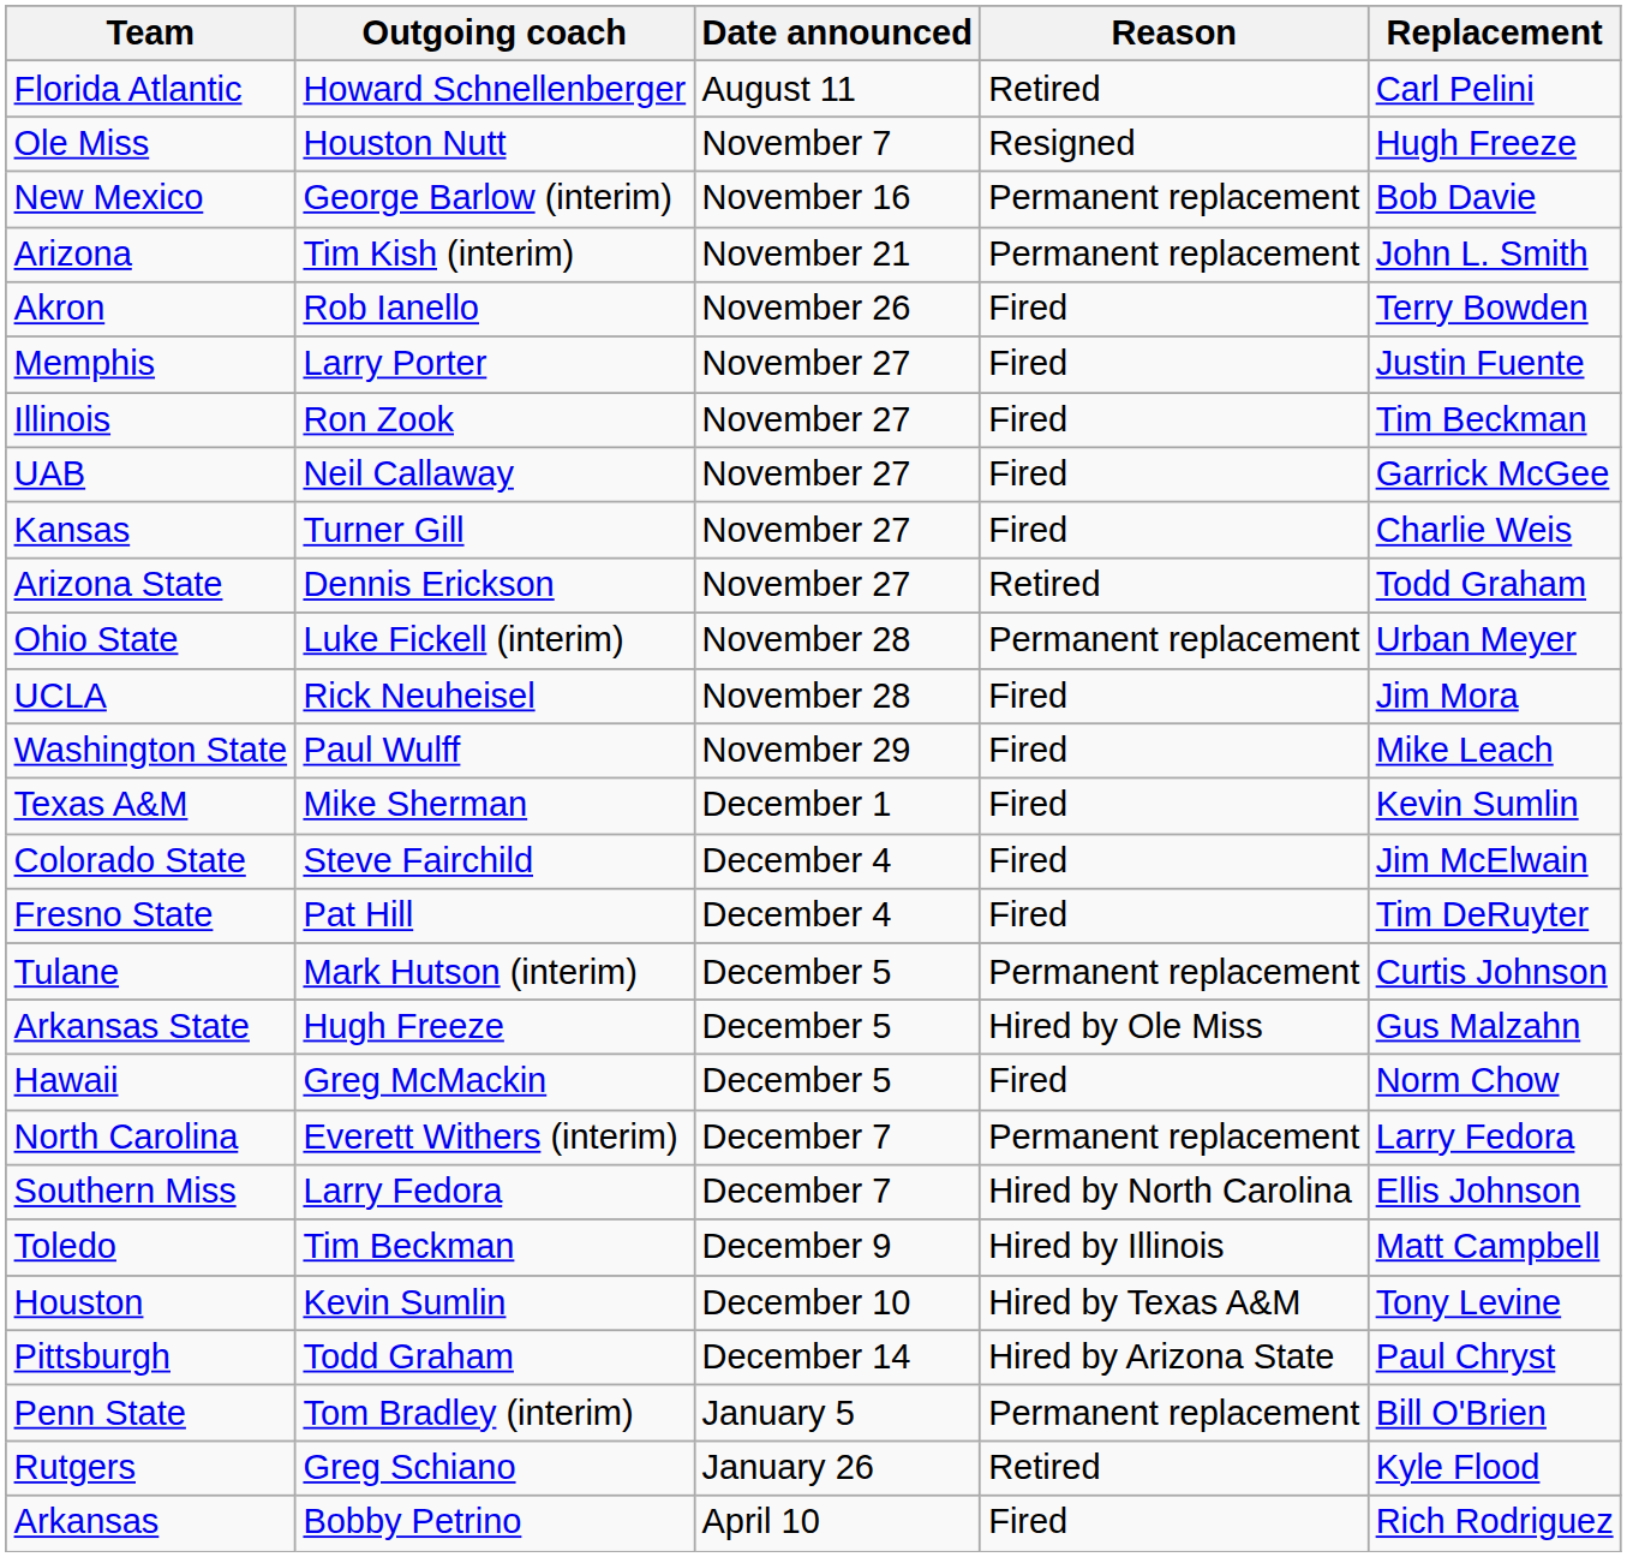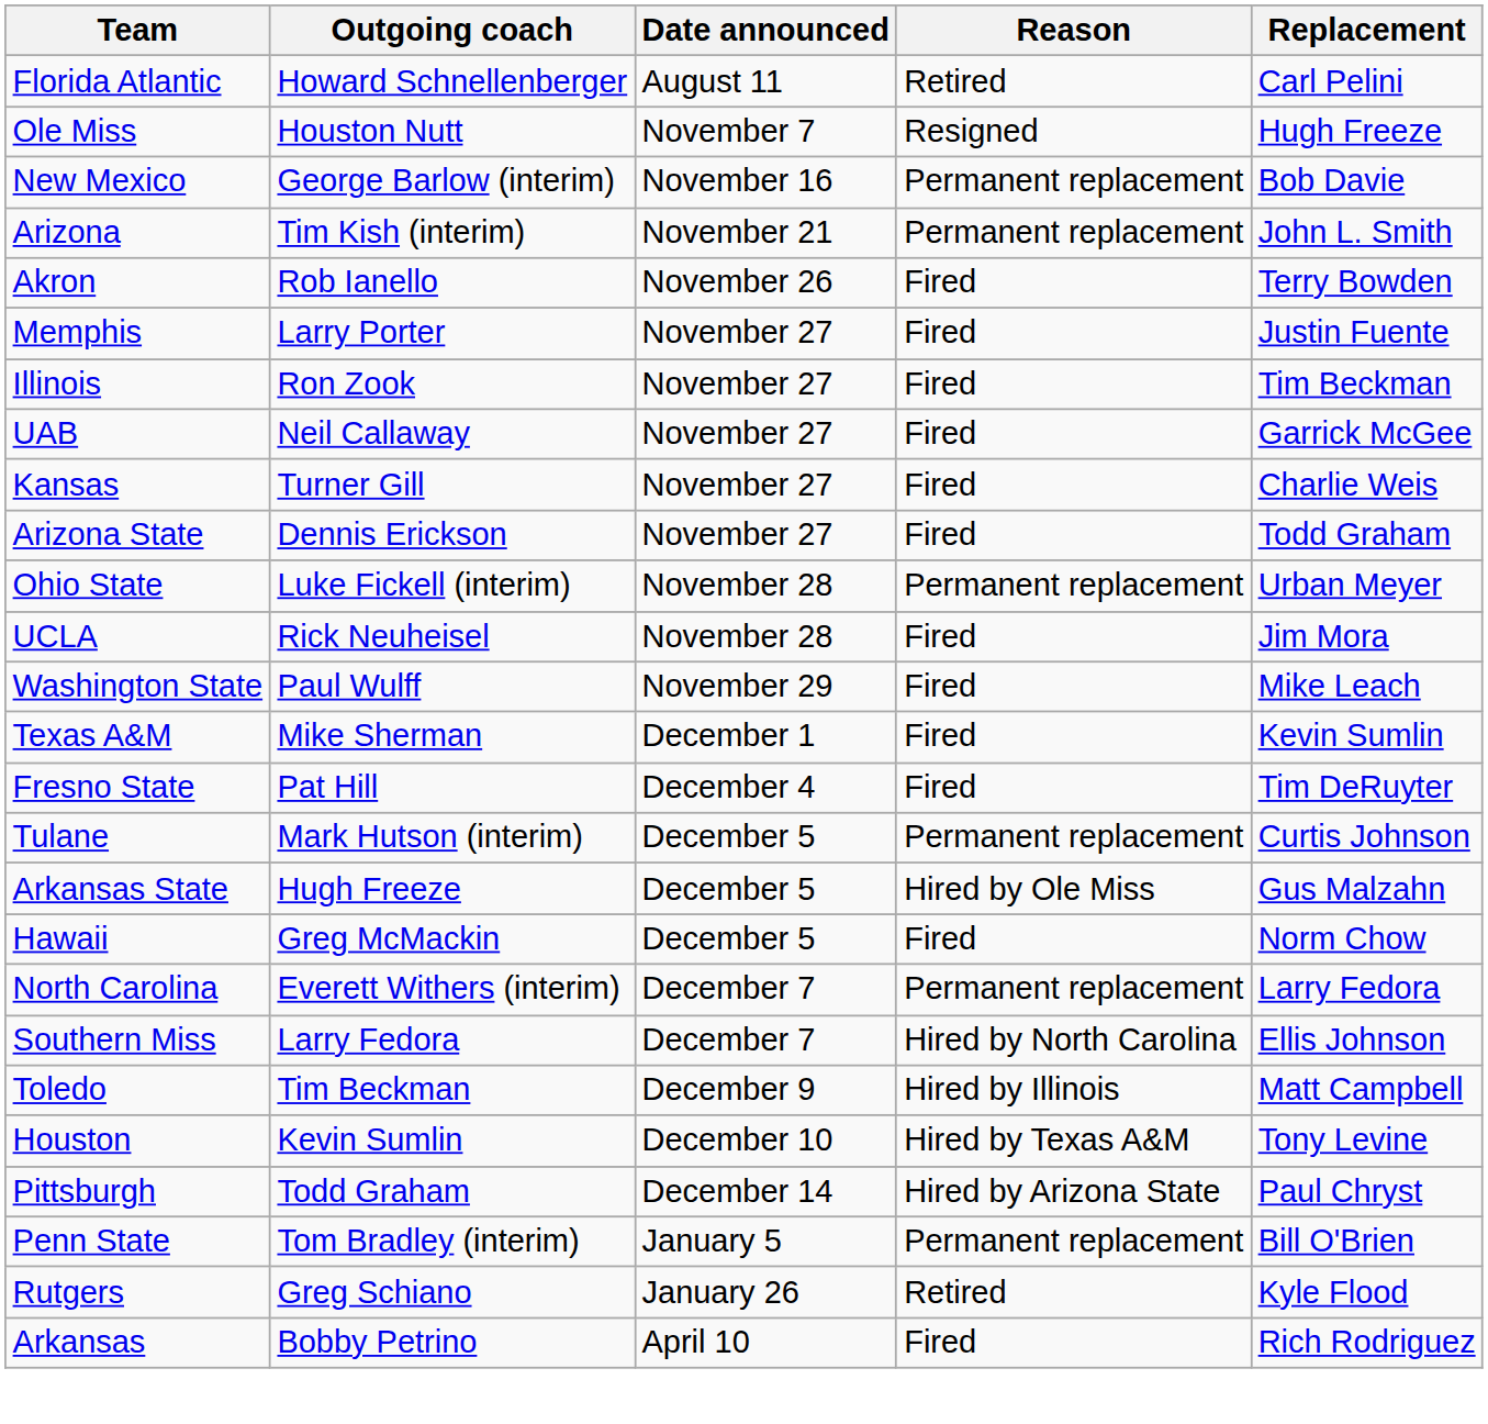Arizona State | Reason: Retired -> Fired
- row: Colorado State | Steve Fairchild | December 4 | Fired | Jim McElwain
